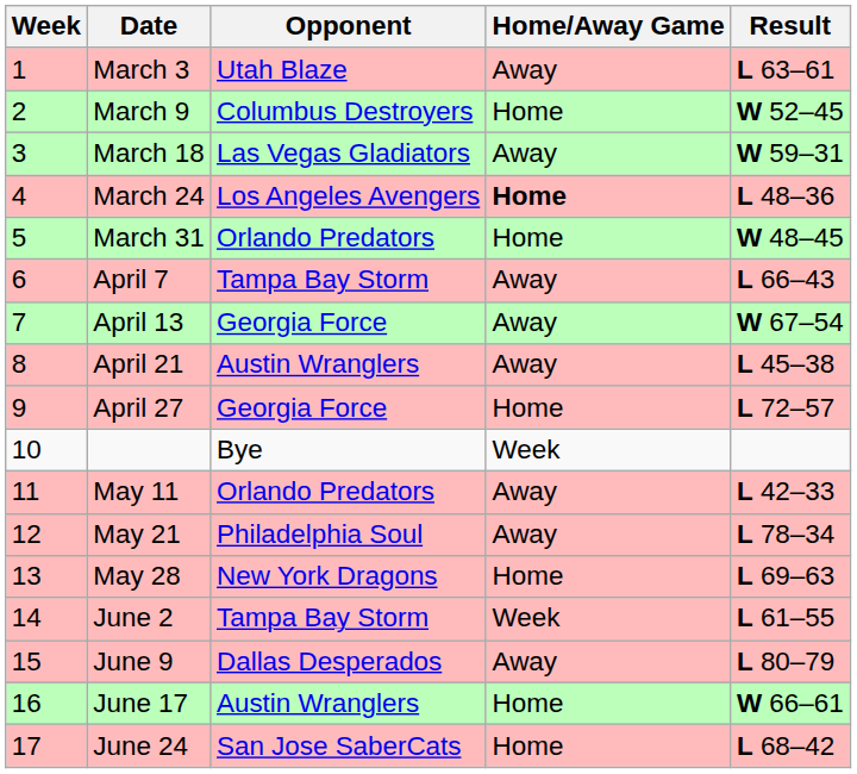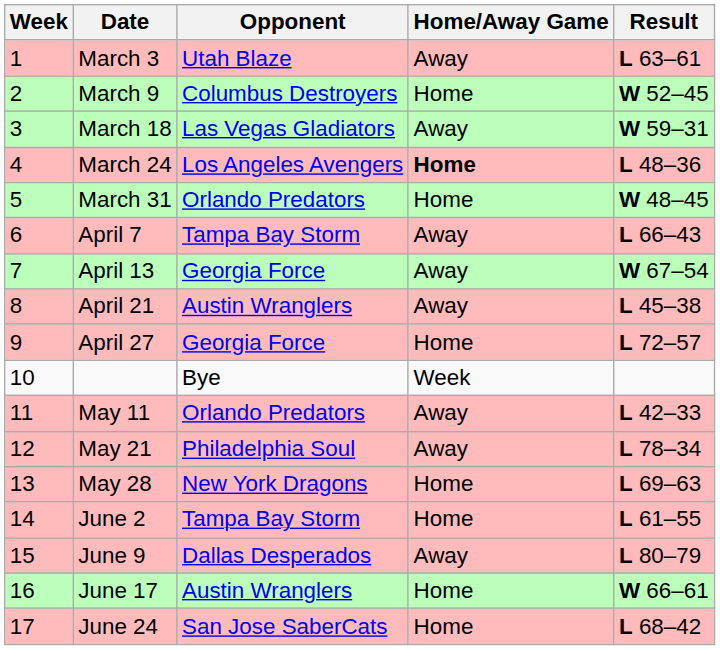June 2 | Home/Away Game: Week -> Home
